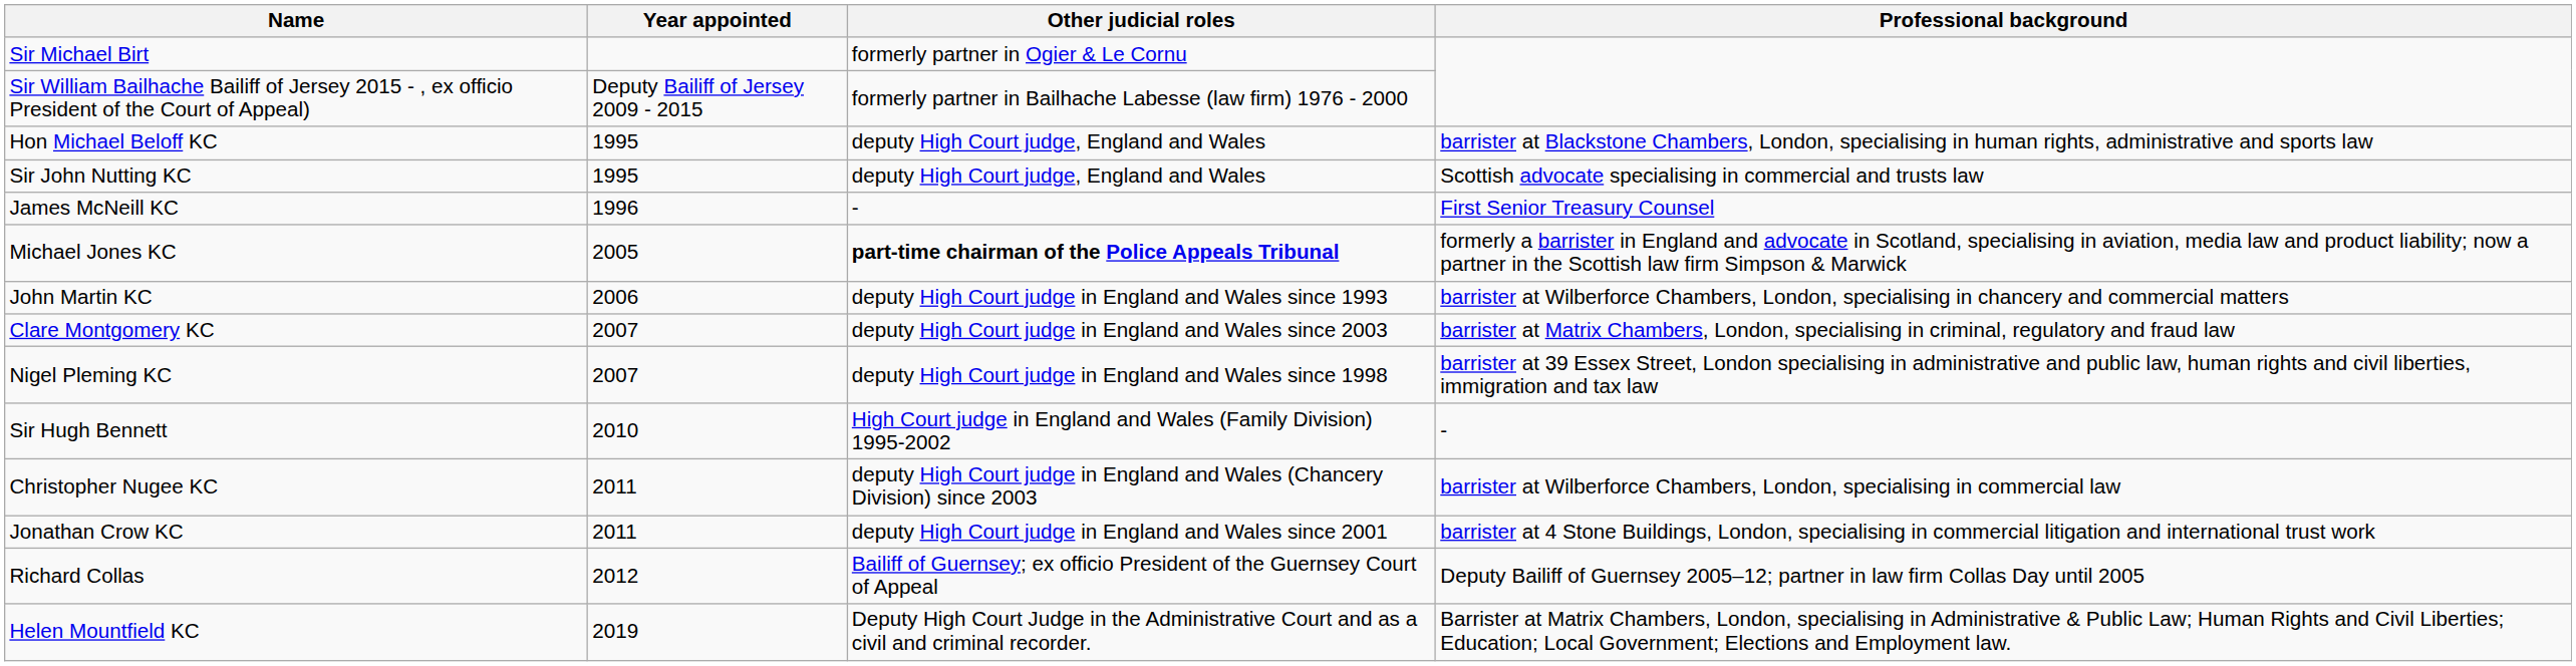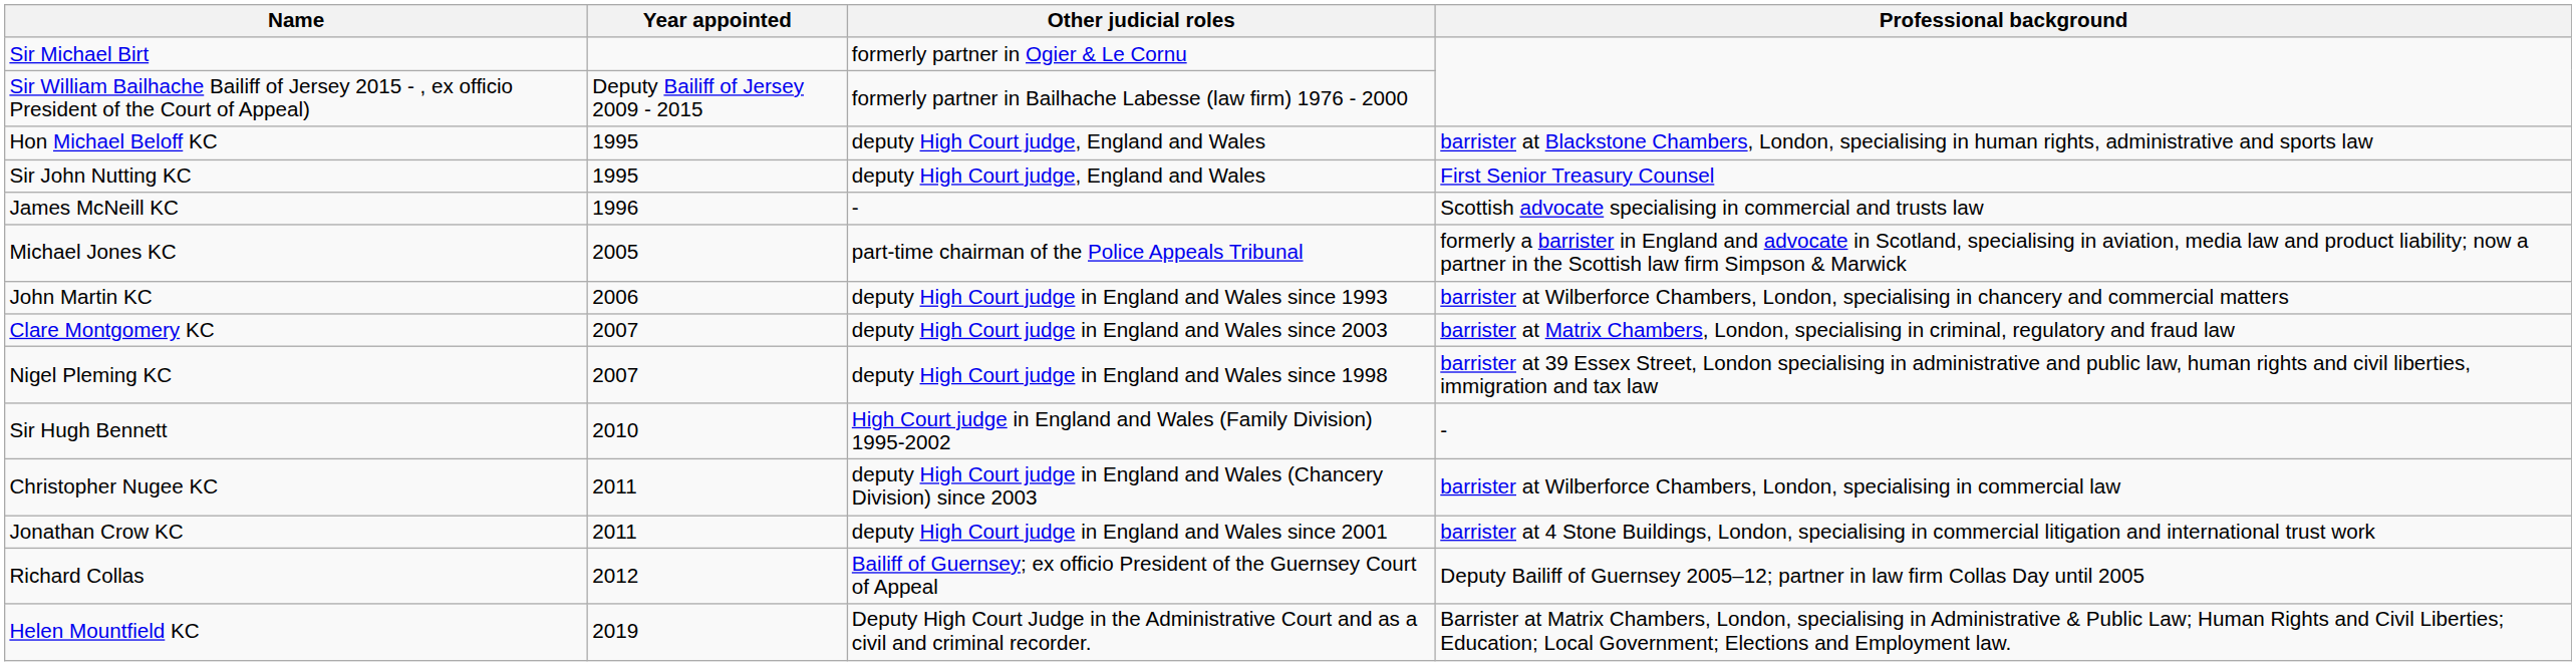Sir John Nutting KC | Professional background: Scottish advocate specialising in commercial and trusts law -> First Senior Treasury Counsel
James McNeill KC | Professional background: First Senior Treasury Counsel -> Scottish advocate specialising in commercial and trusts law
Michael Jones KC | Other judicial roles: bold -> normal
